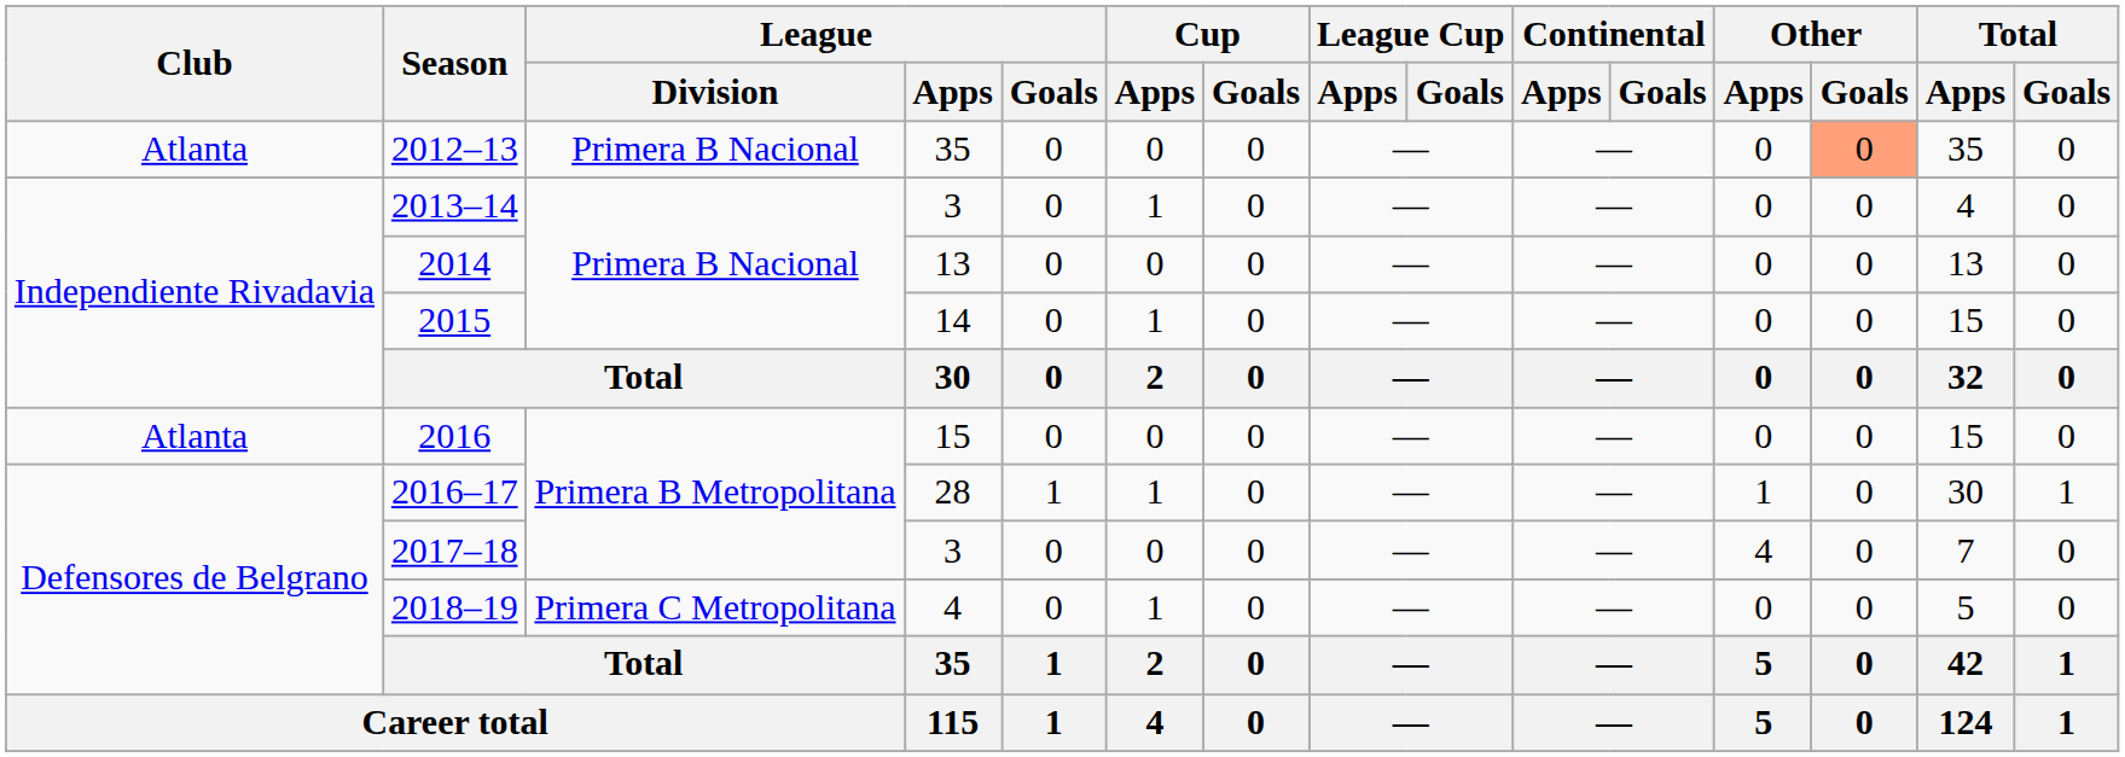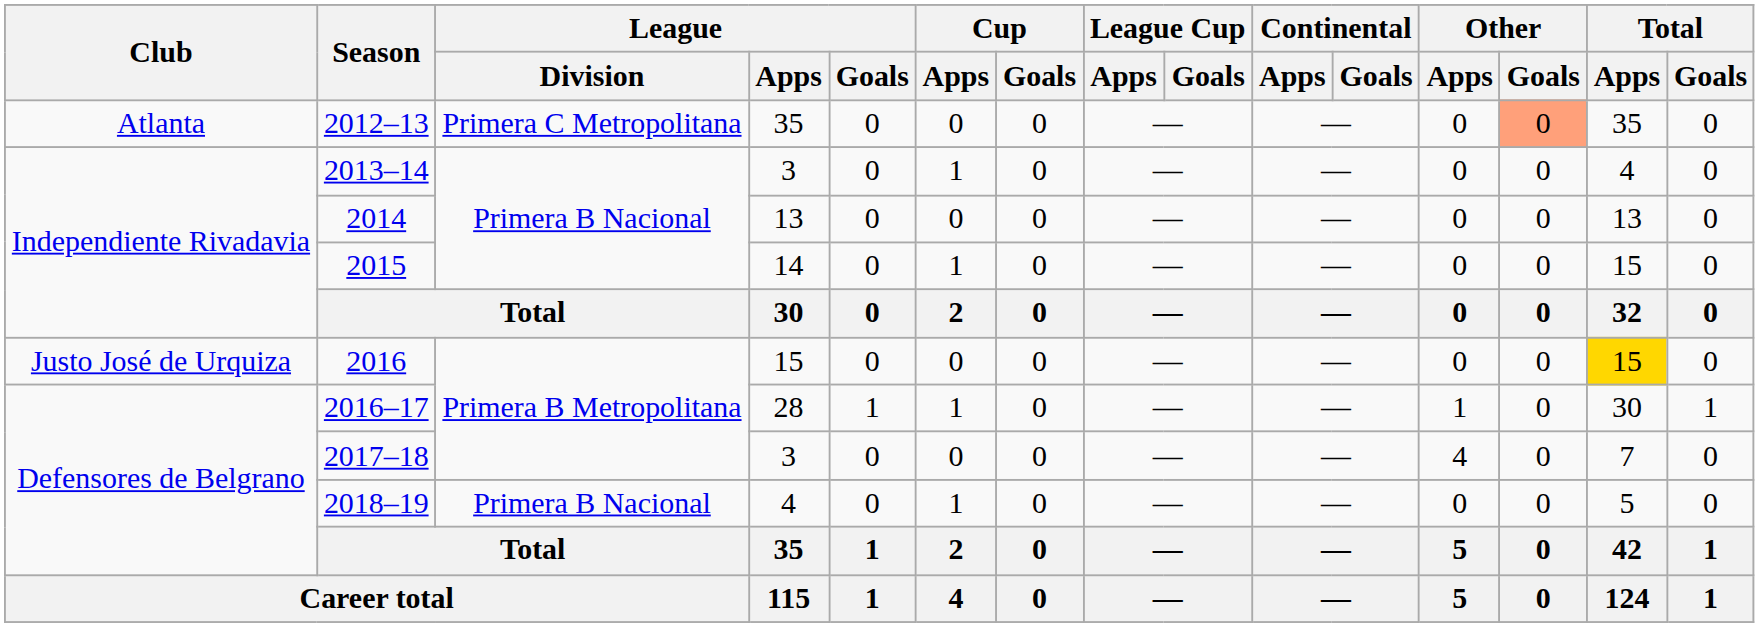2012–13 | League / Division: Primera B Nacional -> Primera C Metropolitana
2016 | Club: Atlanta -> Justo José de Urquiza
2016 | Total / Apps: no background -> gold background
2018–19 | League / Division: Primera C Metropolitana -> Primera B Nacional
